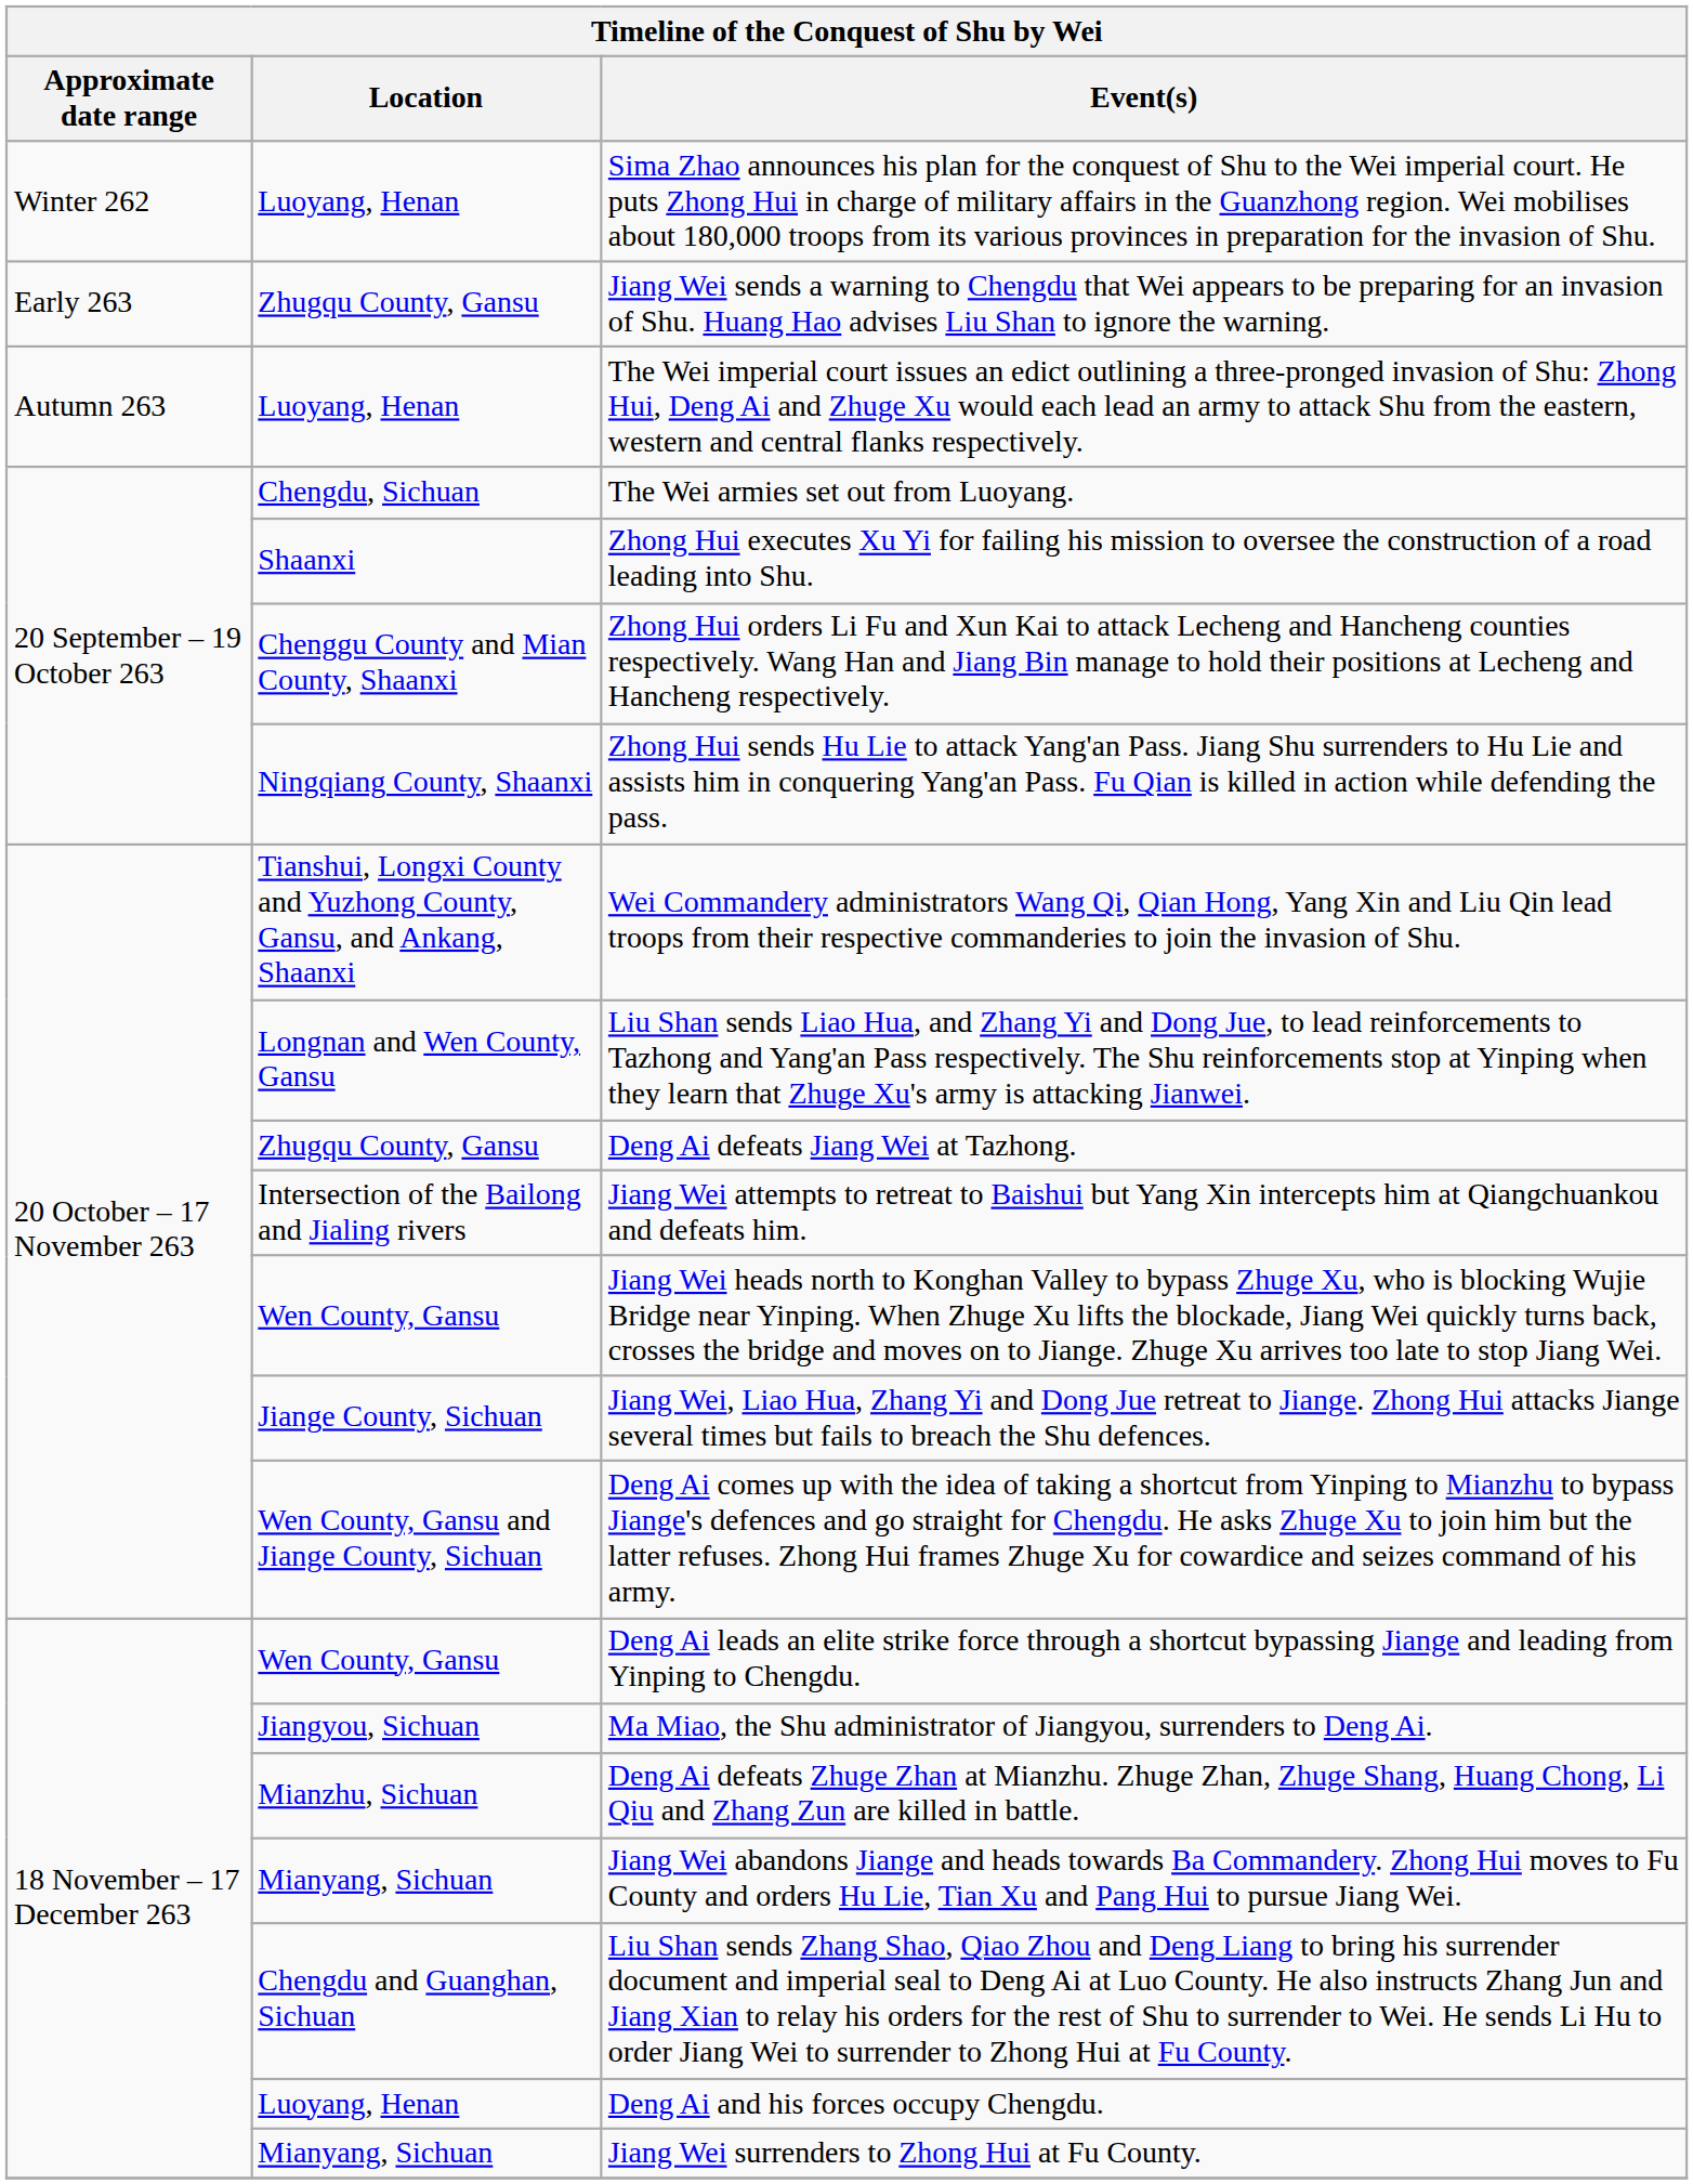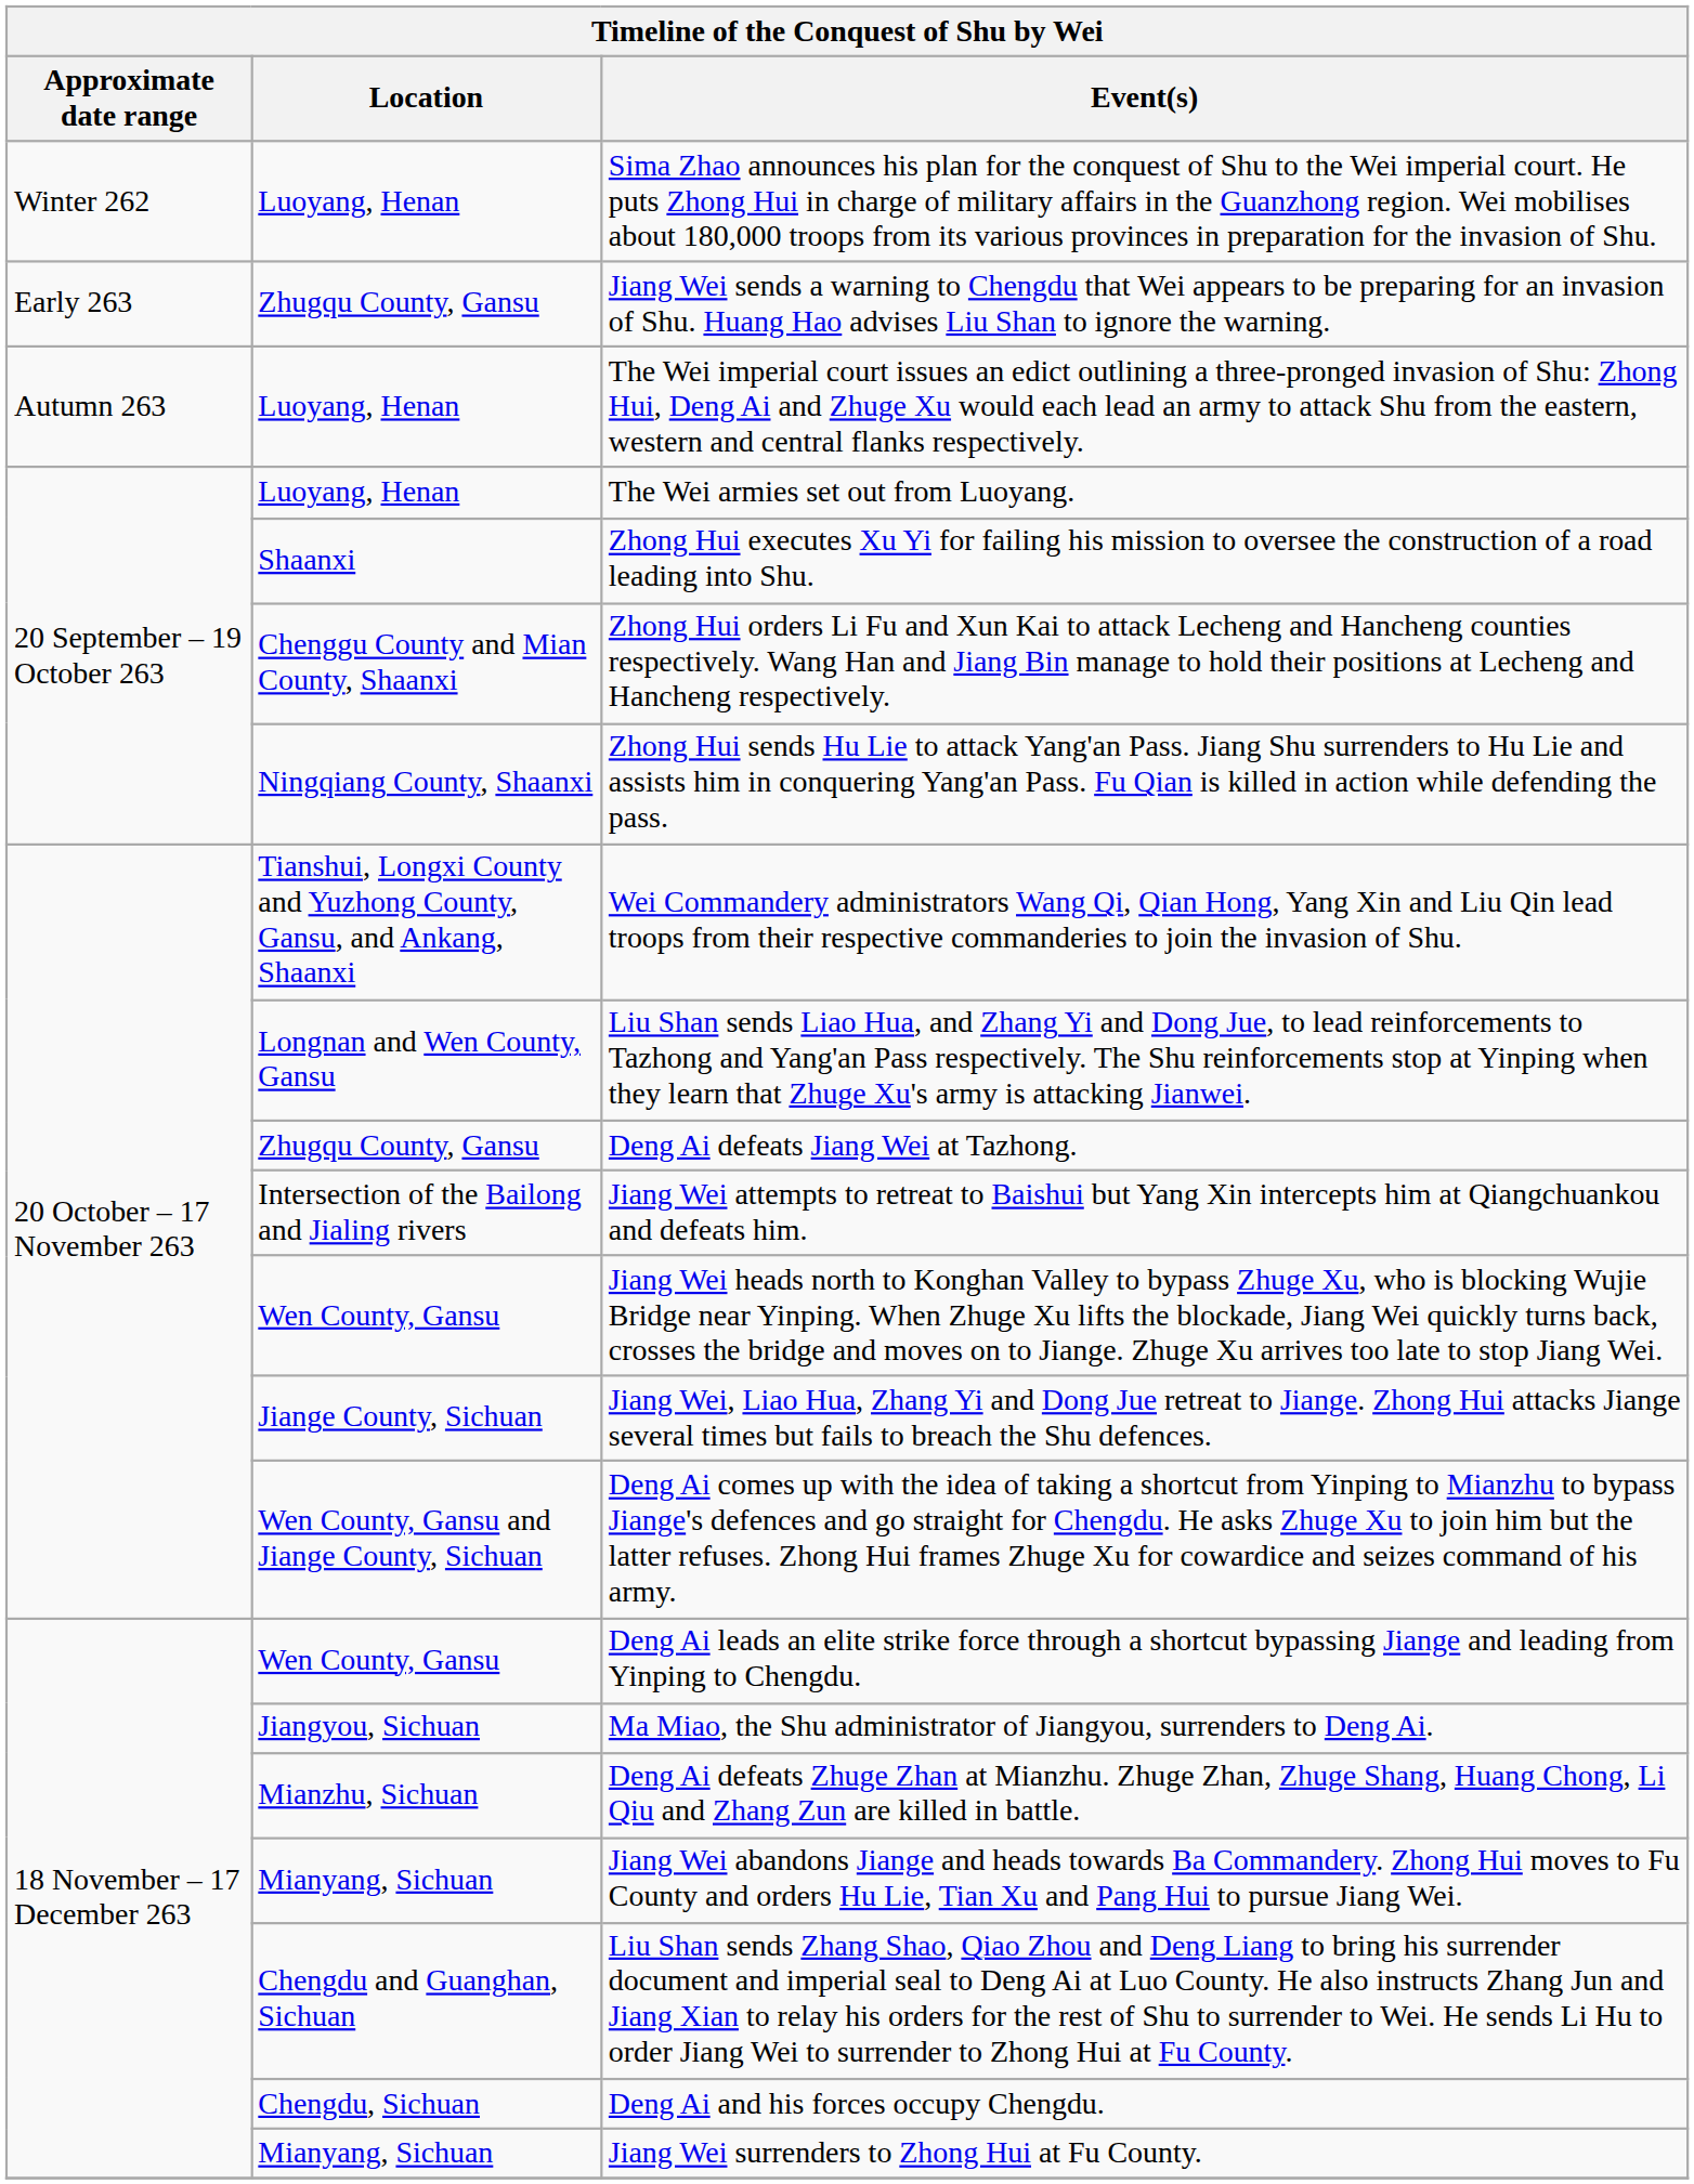The Wei armies set out from Luoyang. | Location: Chengdu, Sichuan -> Luoyang, Henan
Deng Ai and his forces occupy Chengdu. | Location: Luoyang, Henan -> Chengdu, Sichuan
